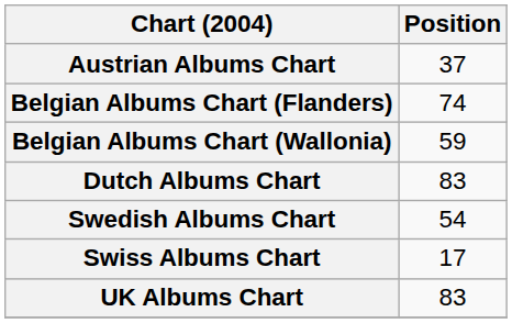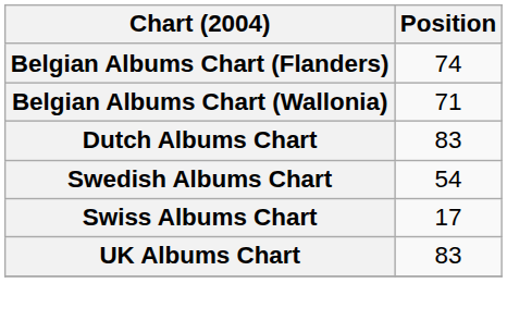- row: Austrian Albums Chart | 37
Belgian Albums Chart (Wallonia) | Position: 59 -> 71
